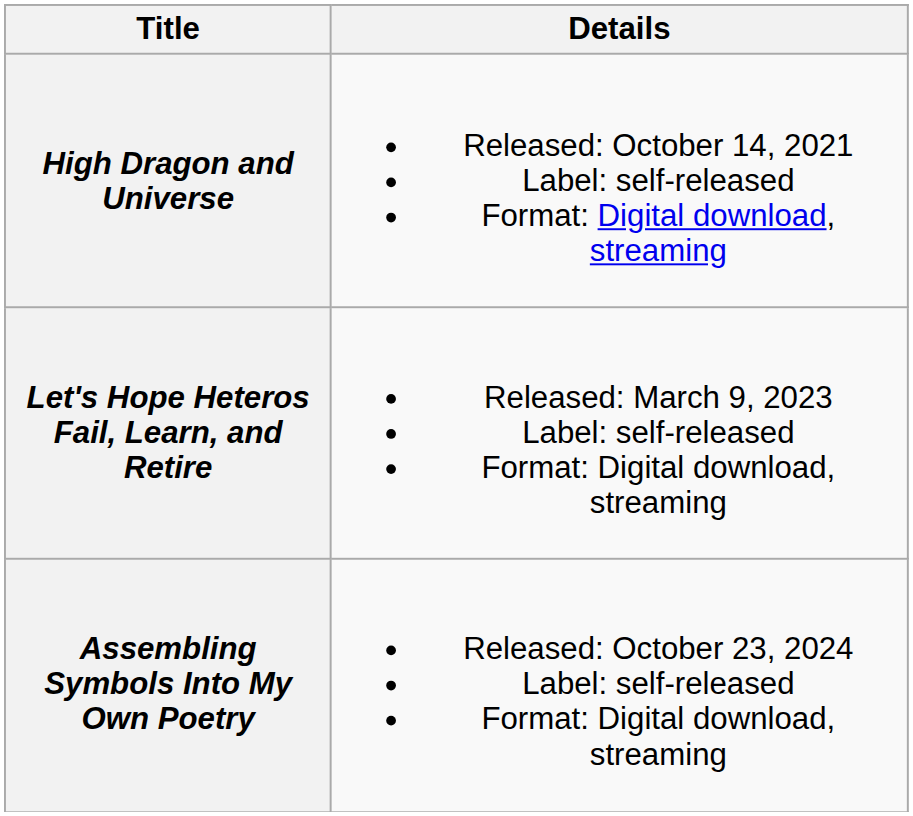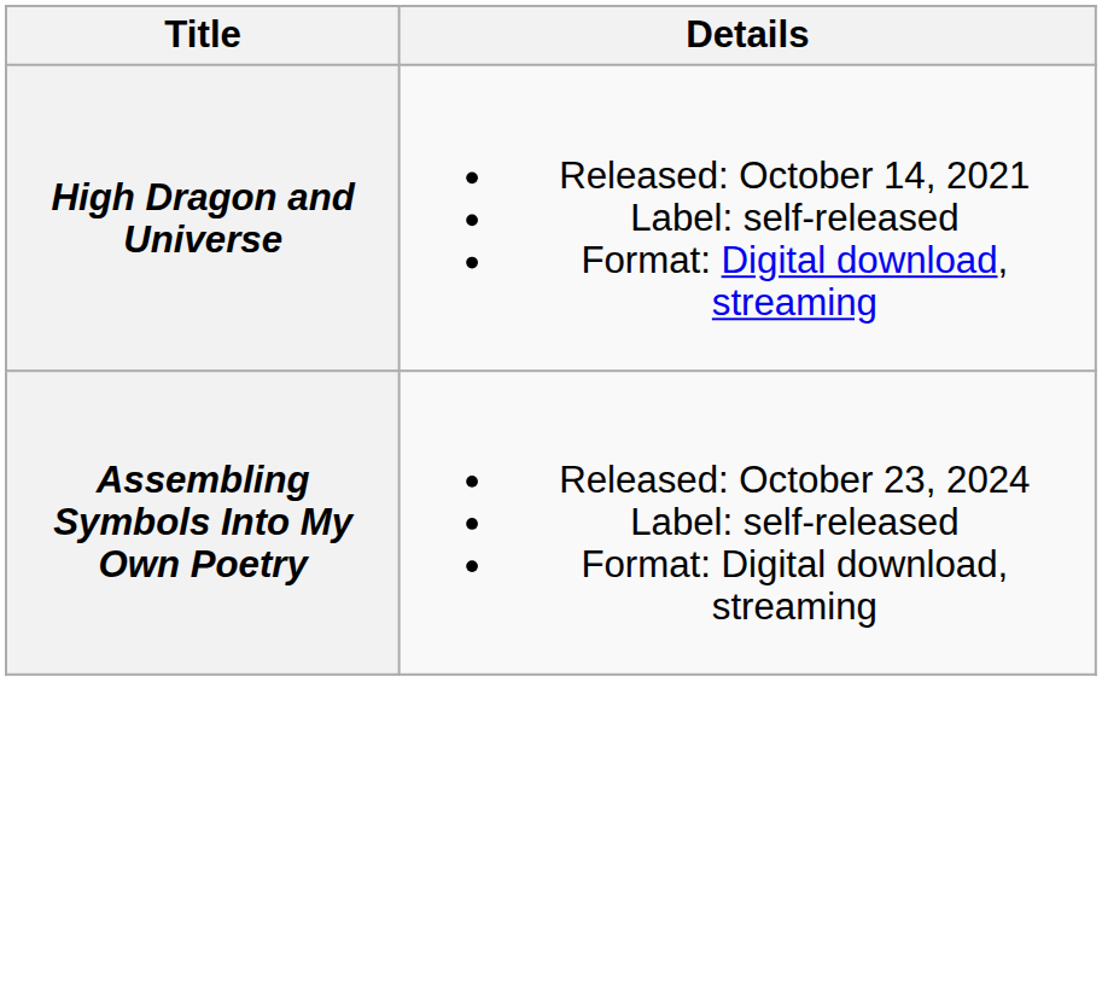- row: Let's Hope Heteros Fail, Learn, and Retire | Released: March 9, 2023 Label: self-released Format: Digital download, streaming
